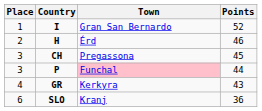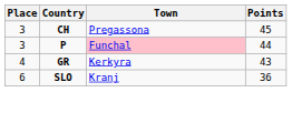- row: 1 | I | Gran San Bernardo | 52
- row: 2 | H | Érd | 46
